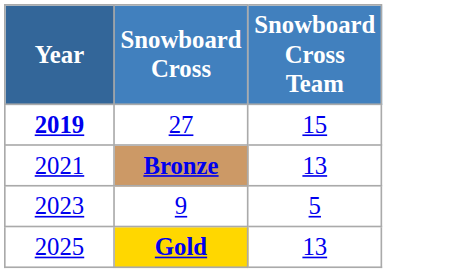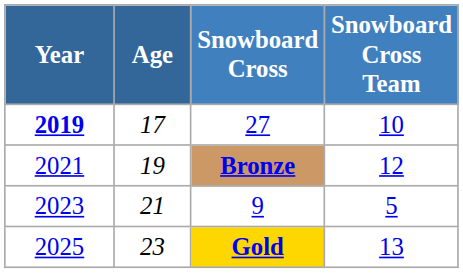+ column: Age | 17 | 19 | 21 | 23
27 | Snowboard Cross Team: 15 -> 10
Bronze | Snowboard Cross Team: 13 -> 12
